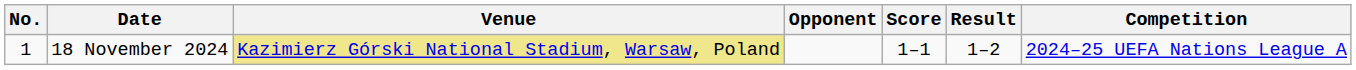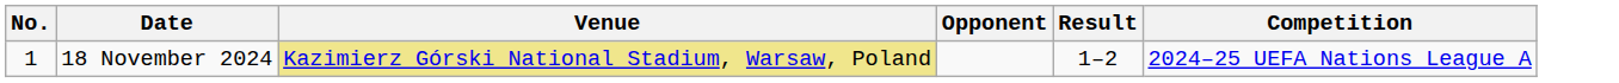- column: Score | 1–1
